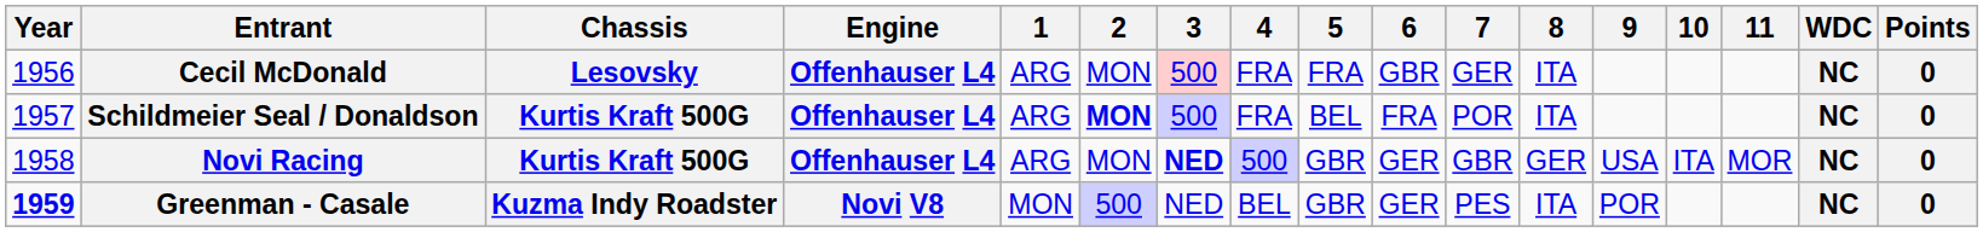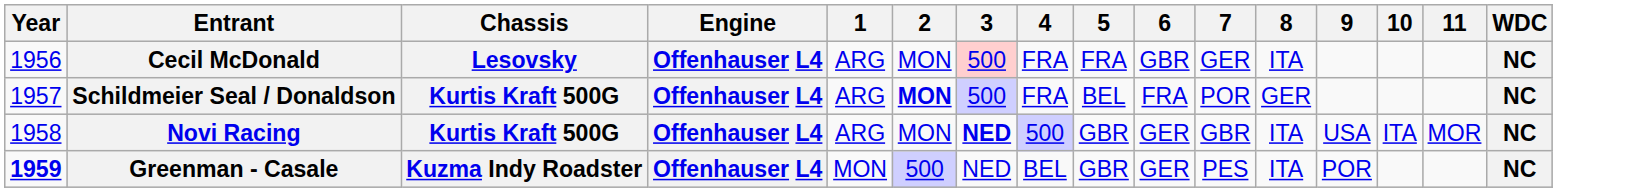- column: Points | 0 | 0 | 0 | 0
Schildmeier Seal / Donaldson | 8: ITA -> GER
Novi Racing | 8: GER -> ITA
Greenman - Casale | Engine: Novi V8 -> Offenhauser L4
